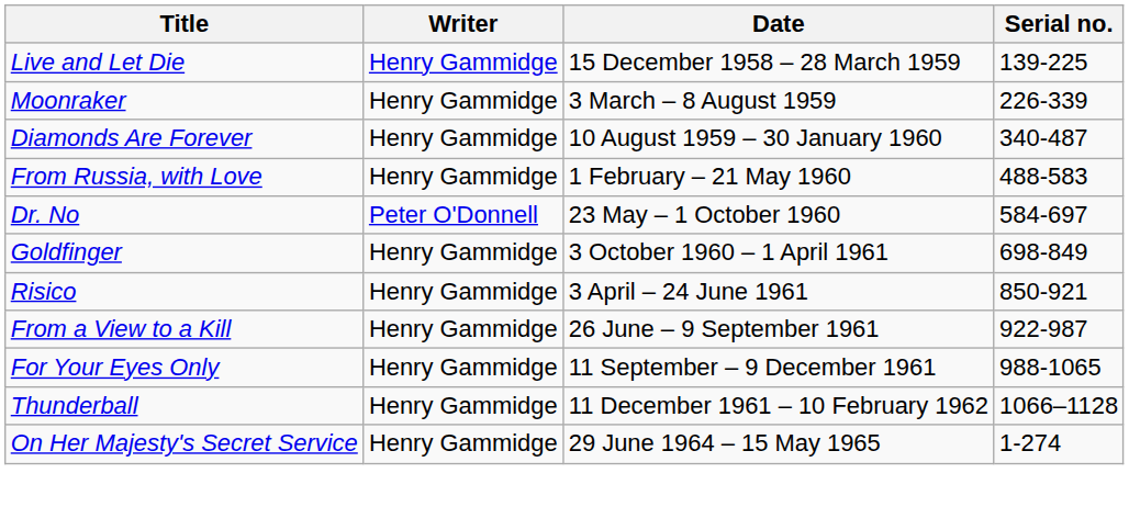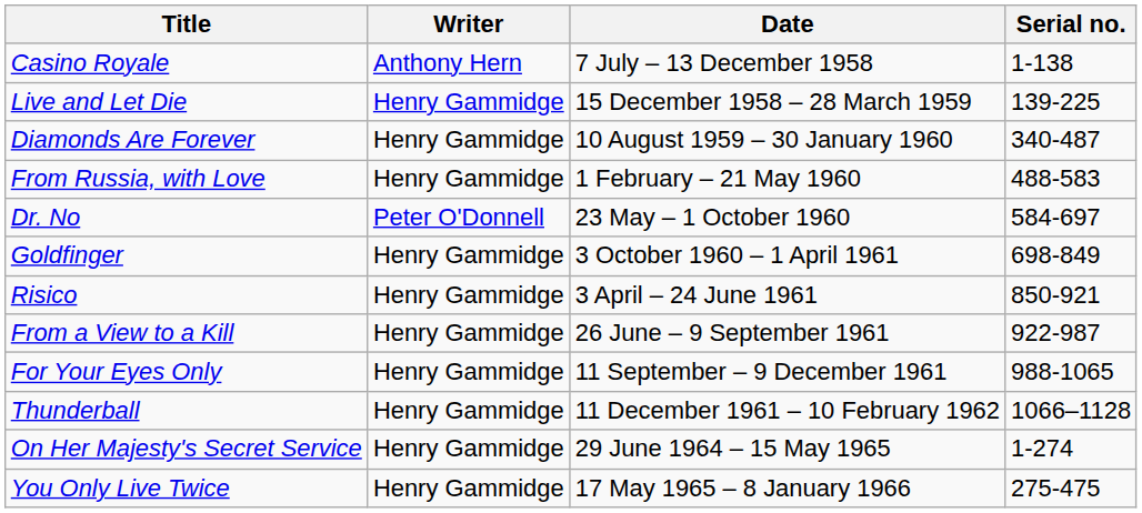+ row: Casino Royale | Anthony Hern | 7 July – 13 December 1958 | 1-138
- row: Moonraker | Henry Gammidge | 3 March – 8 August 1959 | 226-339
+ row: You Only Live Twice | Henry Gammidge | 17 May 1965 – 8 January 1966 | 275-475
